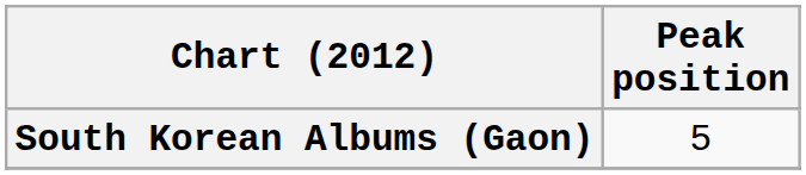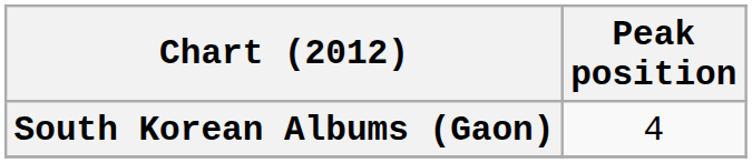South Korean Albums (Gaon) | Peak position: 5 -> 4
